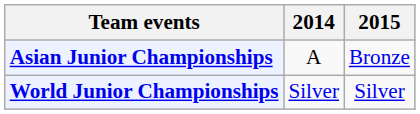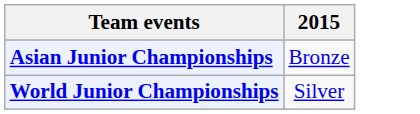- column: 2014 | A | Silver
